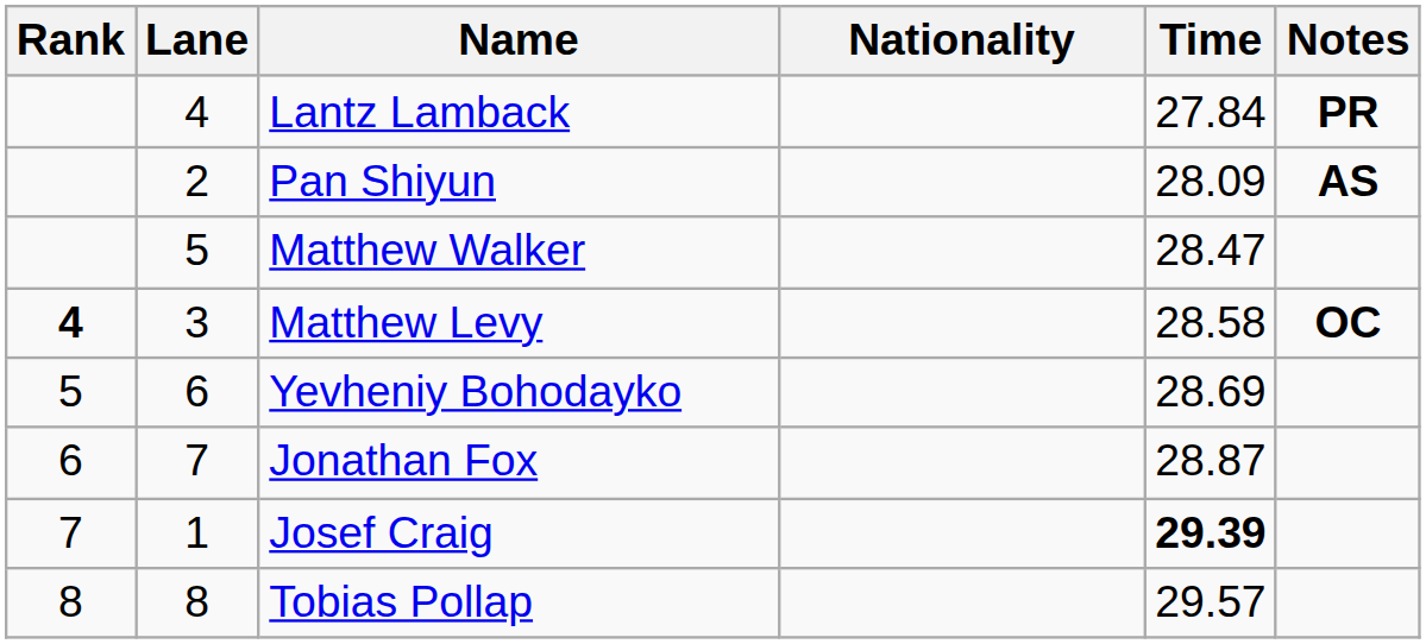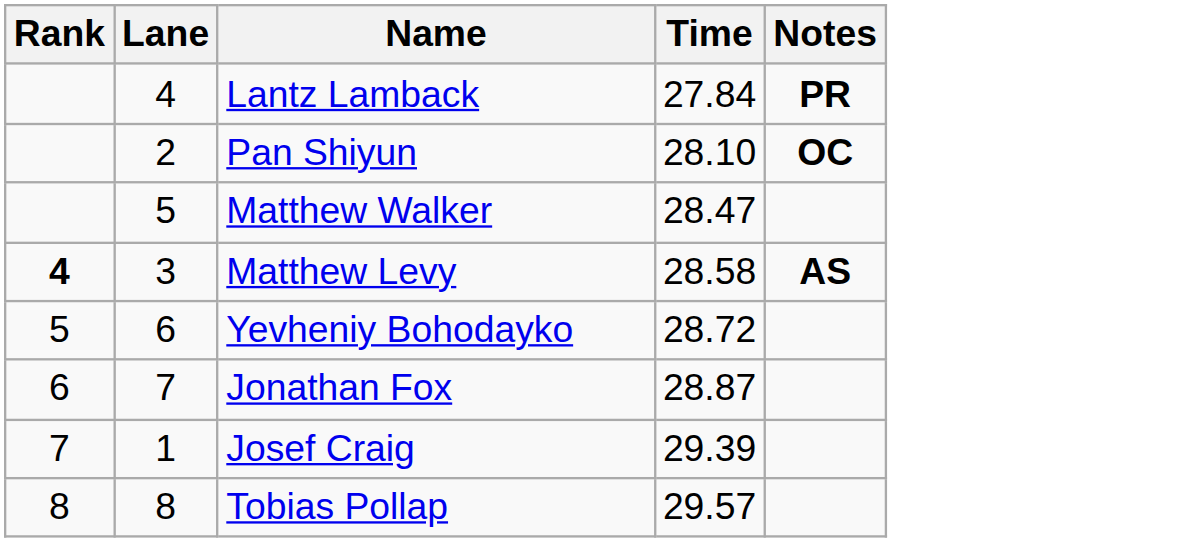- column: Nationality
Pan Shiyun | Time: 28.09 -> 28.10
Pan Shiyun | Notes: AS -> OC
Matthew Levy | Notes: OC -> AS
Yevheniy Bohodayko | Time: 28.69 -> 28.72
Josef Craig | Time: bold -> normal
